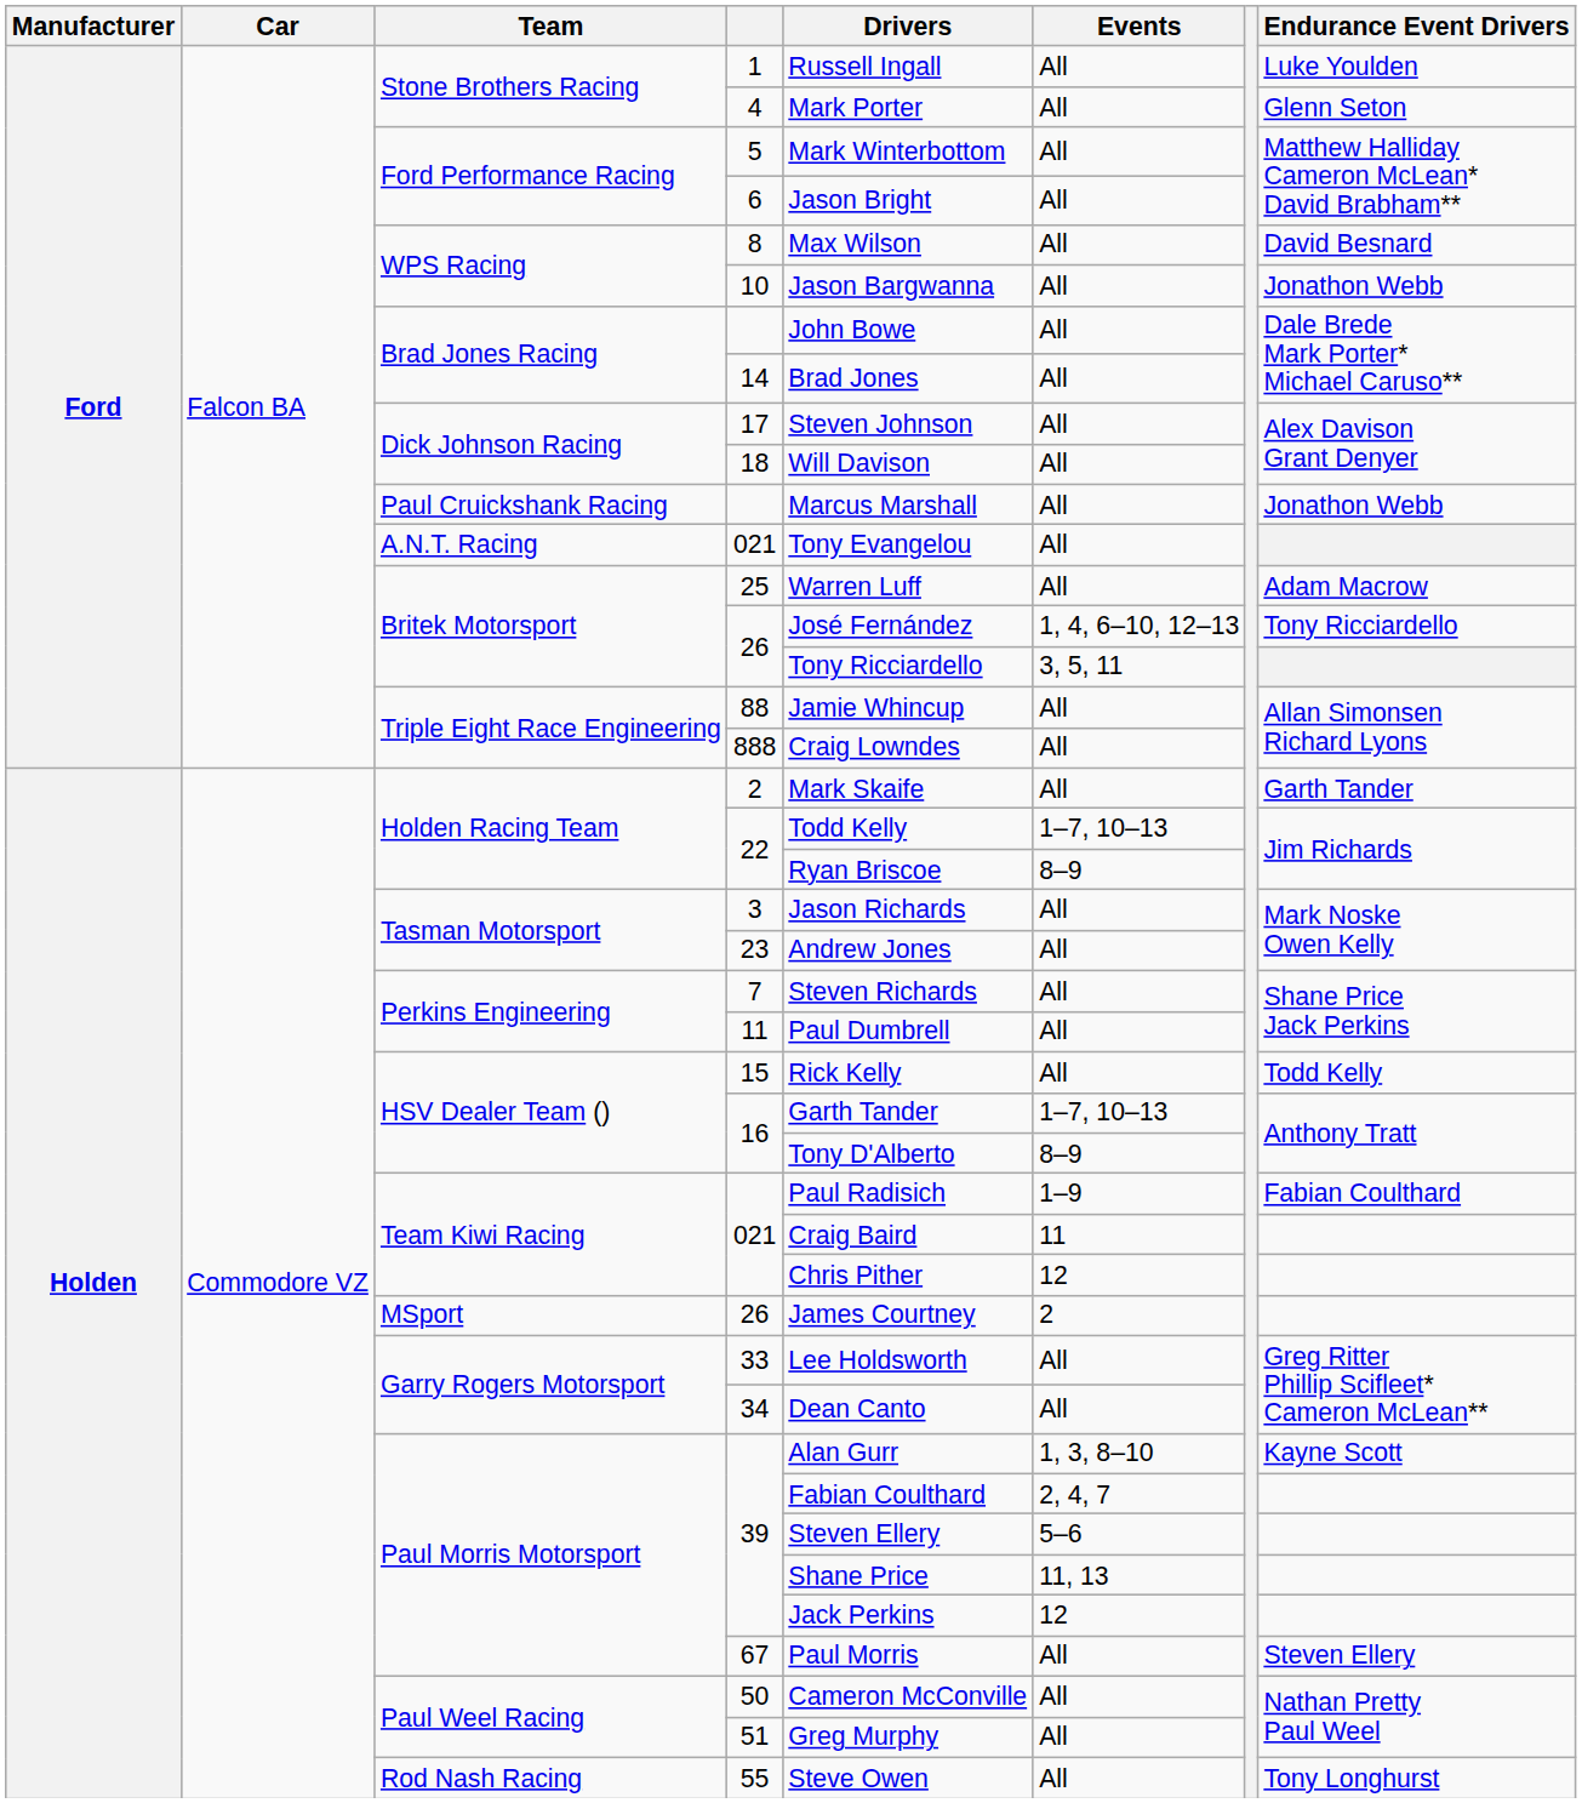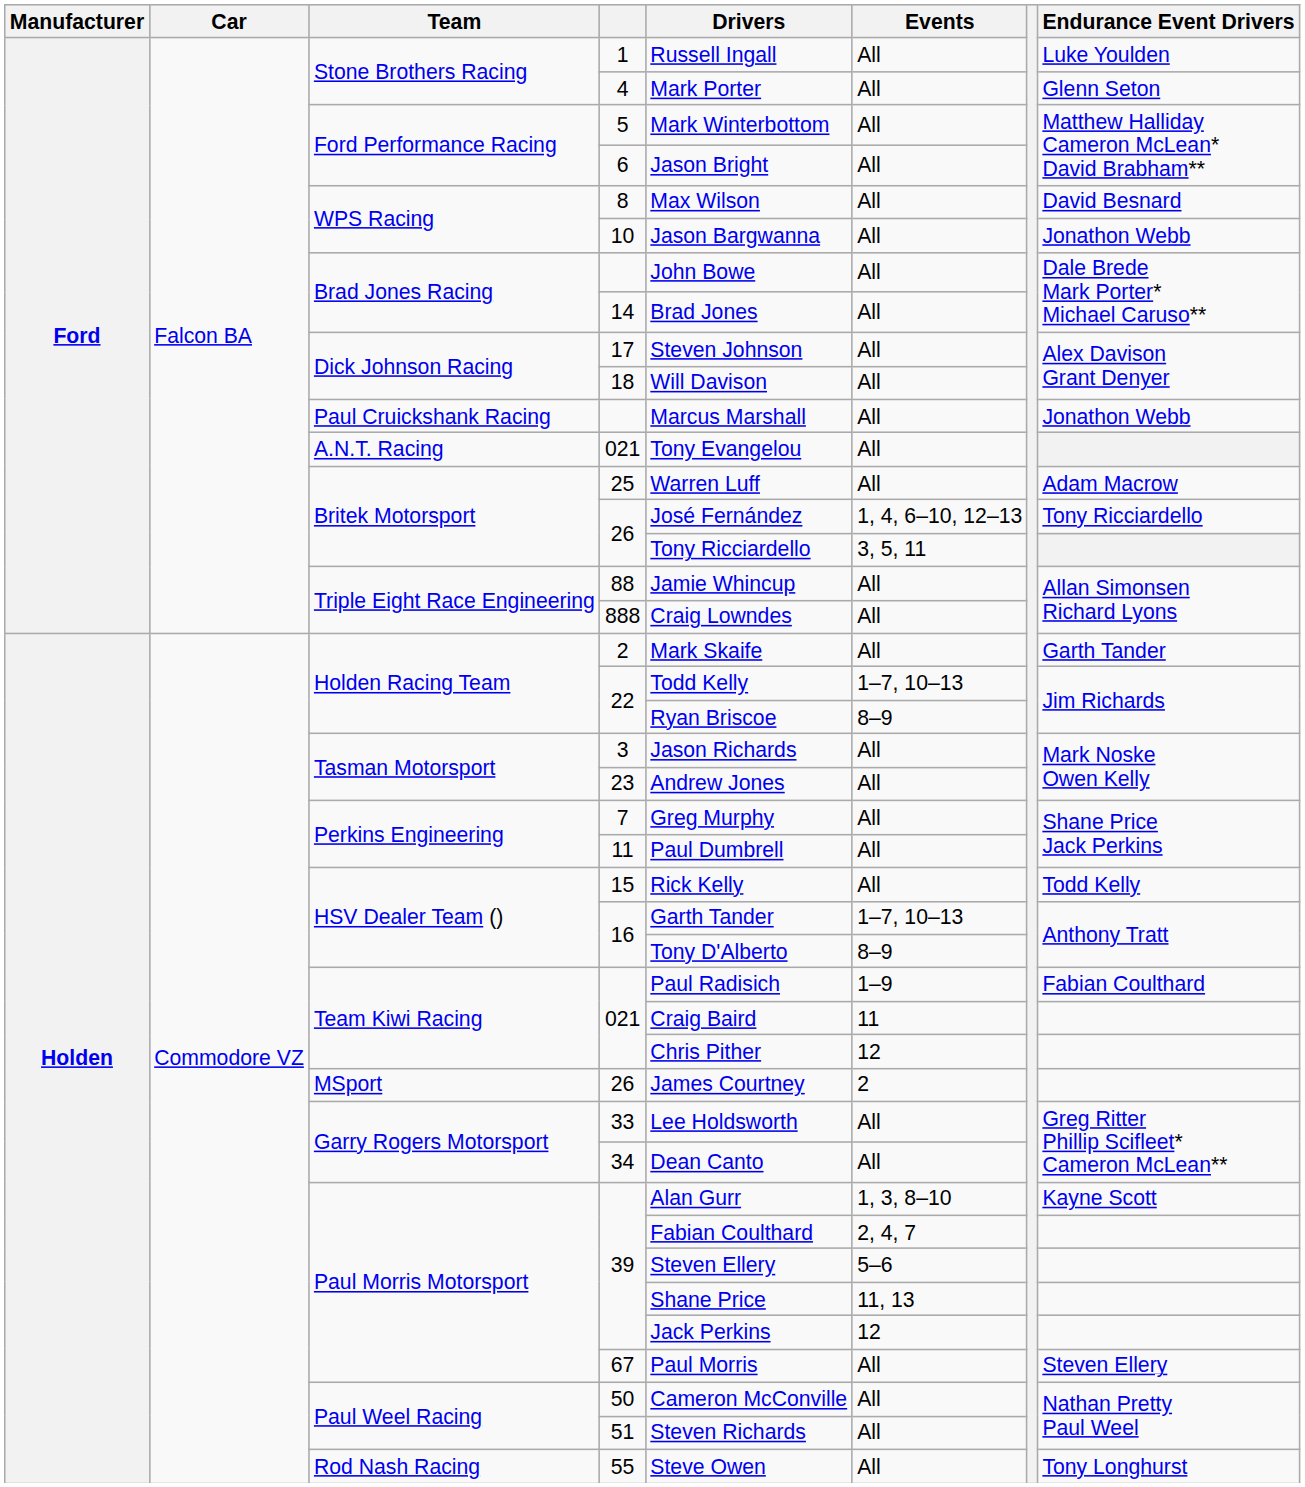7 | Drivers: Steven Richards -> Greg Murphy
51 | Drivers: Greg Murphy -> Steven Richards
